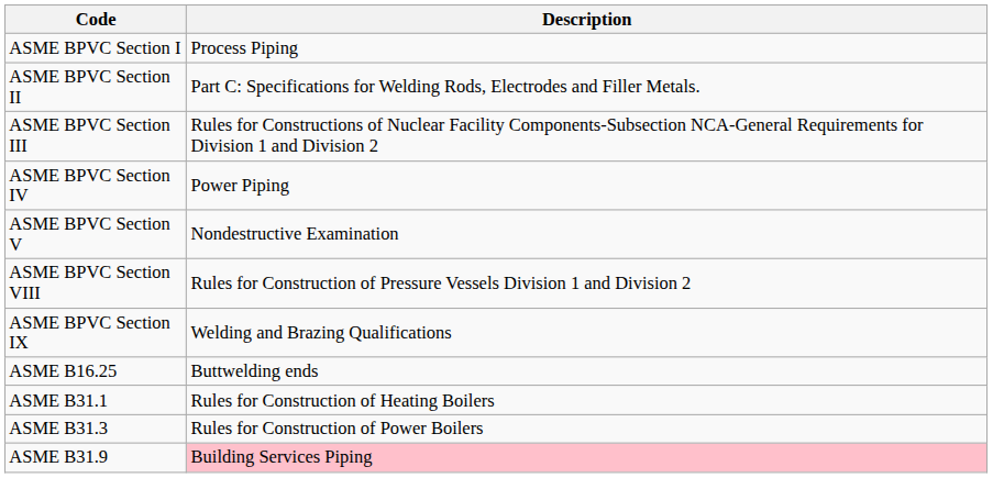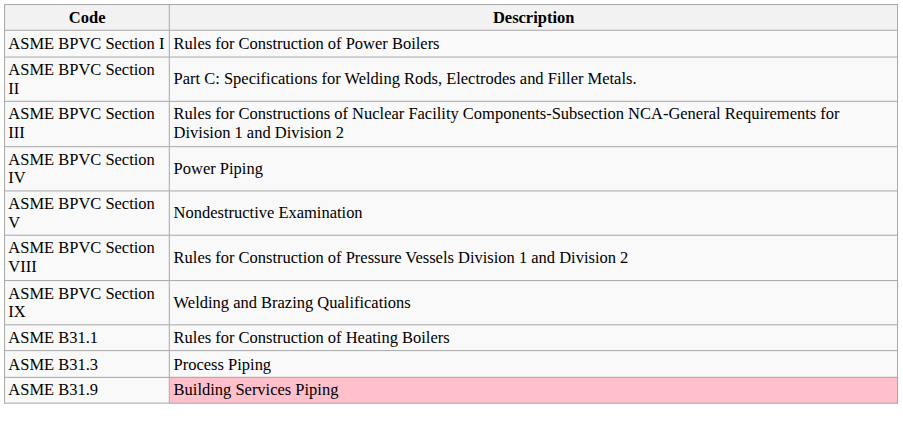ASME BPVC Section I | Description: Process Piping -> Rules for Construction of Power Boilers
- row: ASME B16.25 | Buttwelding ends
ASME B31.3 | Description: Rules for Construction of Power Boilers -> Process Piping
